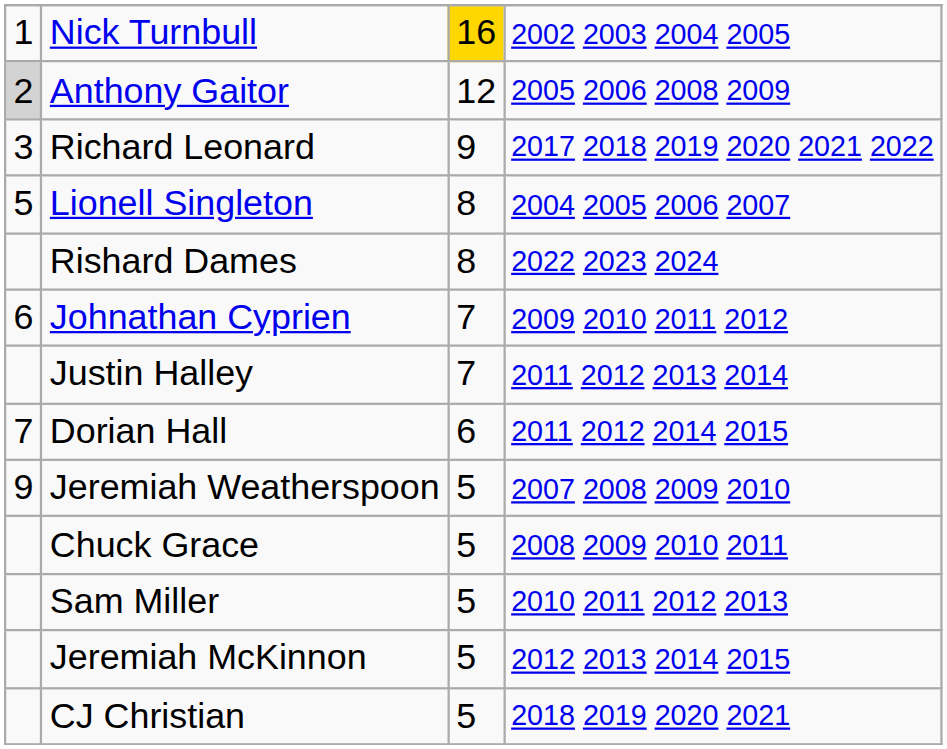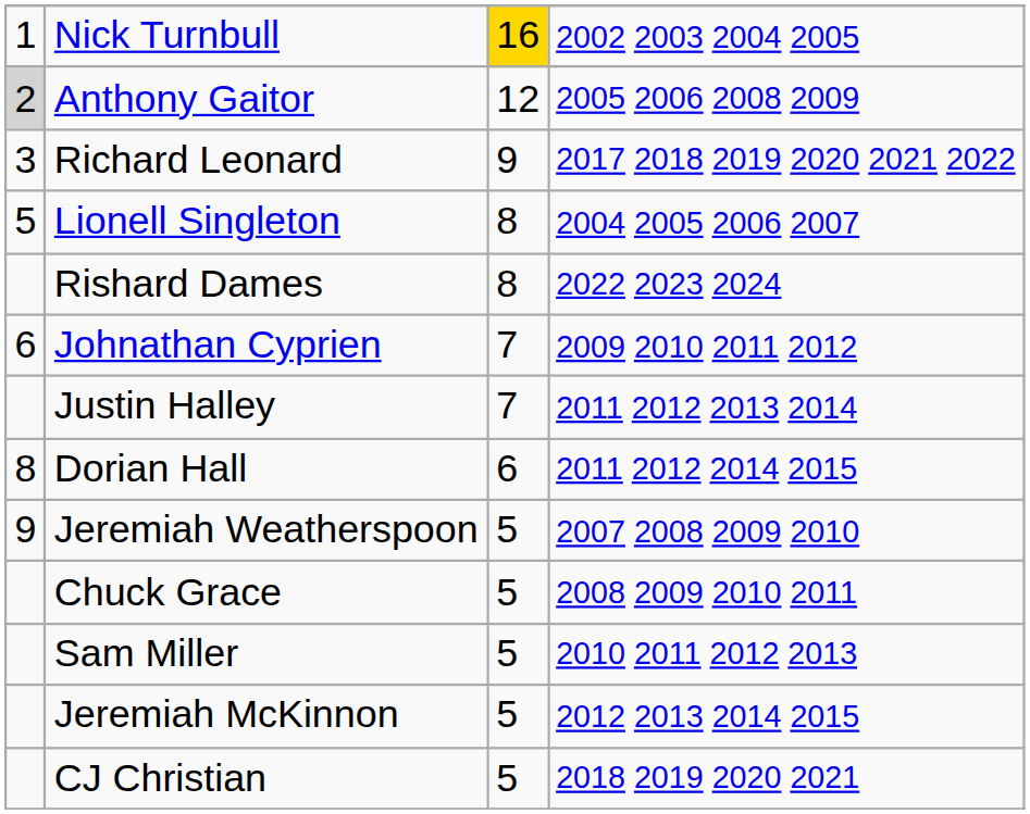Dorian Hall | column 1: 7 -> 8
